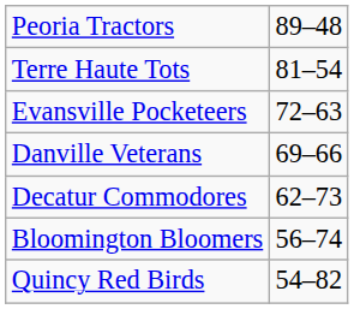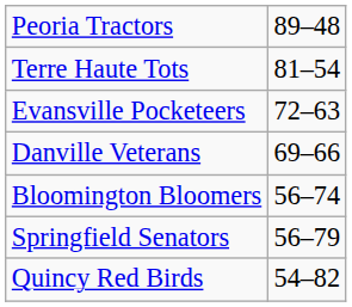- row: Decatur Commodores | 62–73
+ row: Springfield Senators | 56–79
